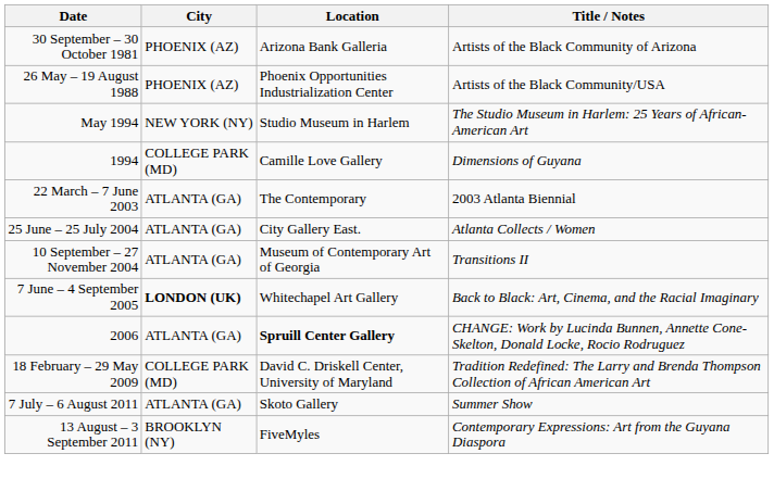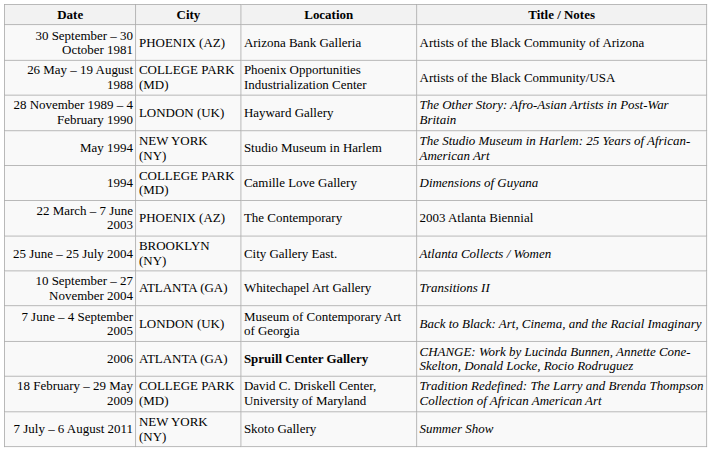26 May – 19 August 1988 | City: PHOENIX (AZ) -> COLLEGE PARK (MD)
+ row: 28 November 1989 – 4 February 1990 | LONDON (UK) | Hayward Gallery | The Other Story: Afro-Asian Artists in Post-War Britain
22 March – 7 June 2003 | City: ATLANTA (GA) -> PHOENIX (AZ)
25 June – 25 July 2004 | City: ATLANTA (GA) -> BROOKLYN (NY)
10 September – 27 November 2004 | Location: Museum of Contemporary Art of Georgia -> Whitechapel Art Gallery
7 June – 4 September 2005 | City: bold -> normal
7 June – 4 September 2005 | Location: Whitechapel Art Gallery -> Museum of Contemporary Art of Georgia
7 July – 6 August 2011 | City: ATLANTA (GA) -> NEW YORK (NY)
- row: 13 August – 3 September 2011 | BROOKLYN (NY) | FiveMyles | Contemporary Expressions: Art from the Guyana Diaspora
